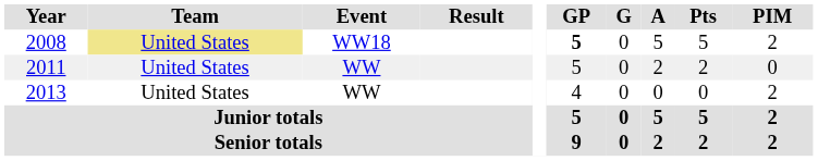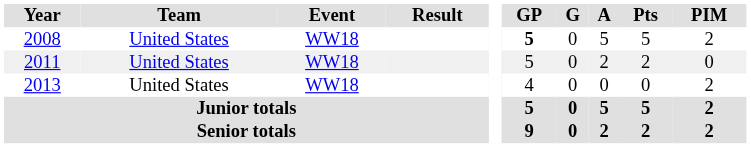2008 | Team: khaki background -> no background
2011 | Event: WW -> WW18
2013 | Event: WW -> WW18
